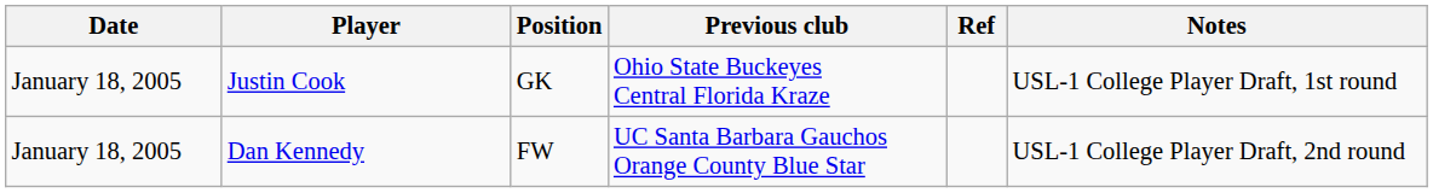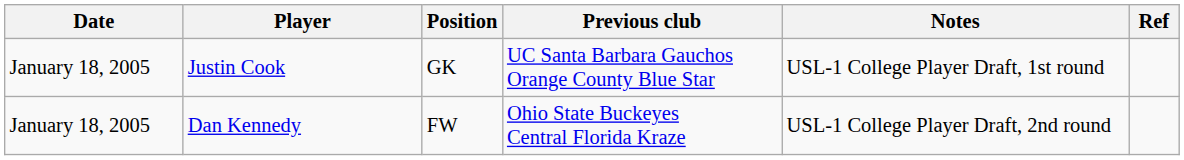columns swapped: Notes <-> Ref
Justin Cook | Previous club: Ohio State Buckeyes Central Florida Kraze -> UC Santa Barbara Gauchos Orange County Blue Star
Dan Kennedy | Previous club: UC Santa Barbara Gauchos Orange County Blue Star -> Ohio State Buckeyes Central Florida Kraze
